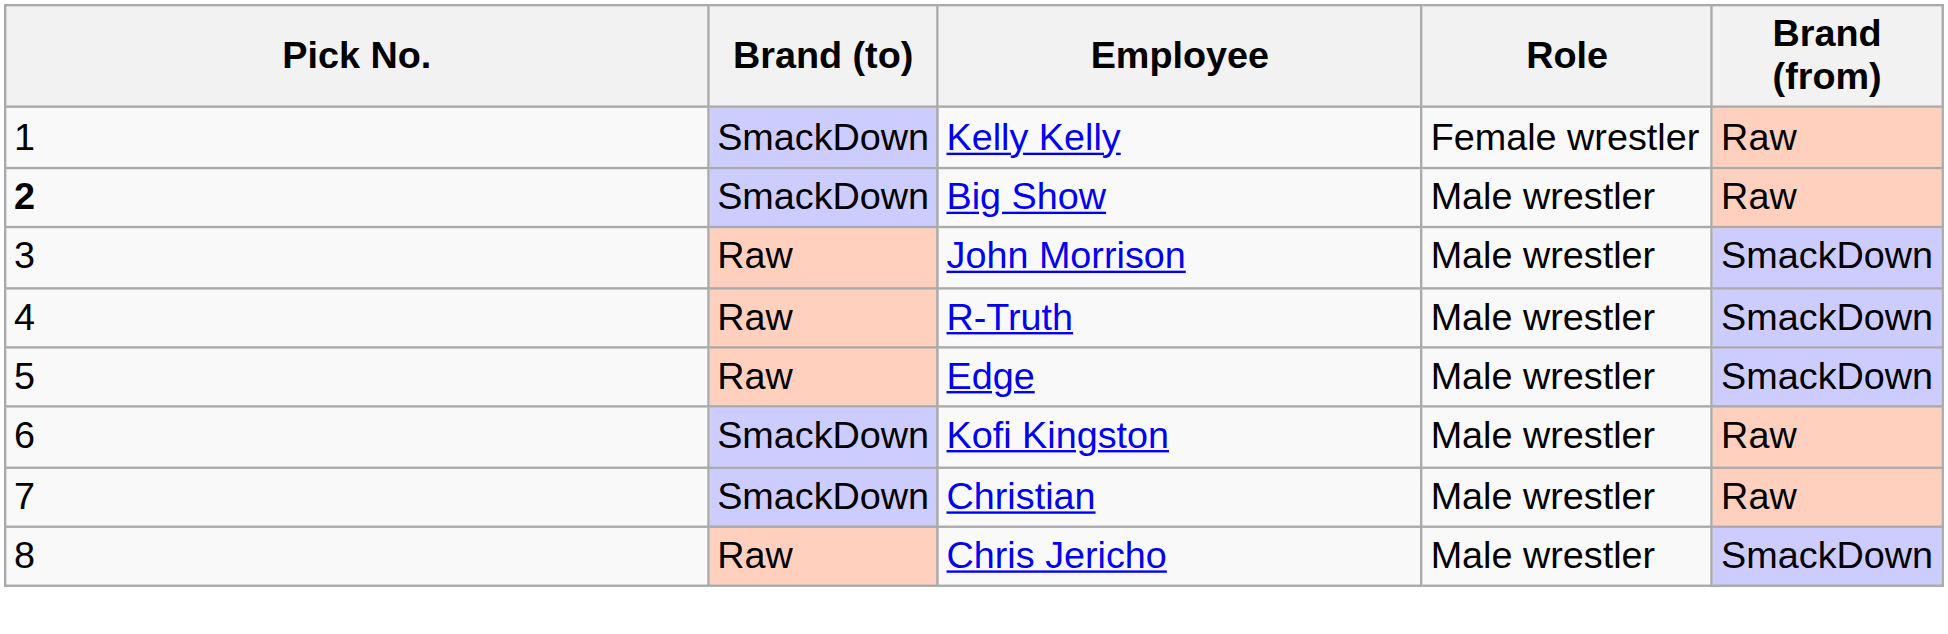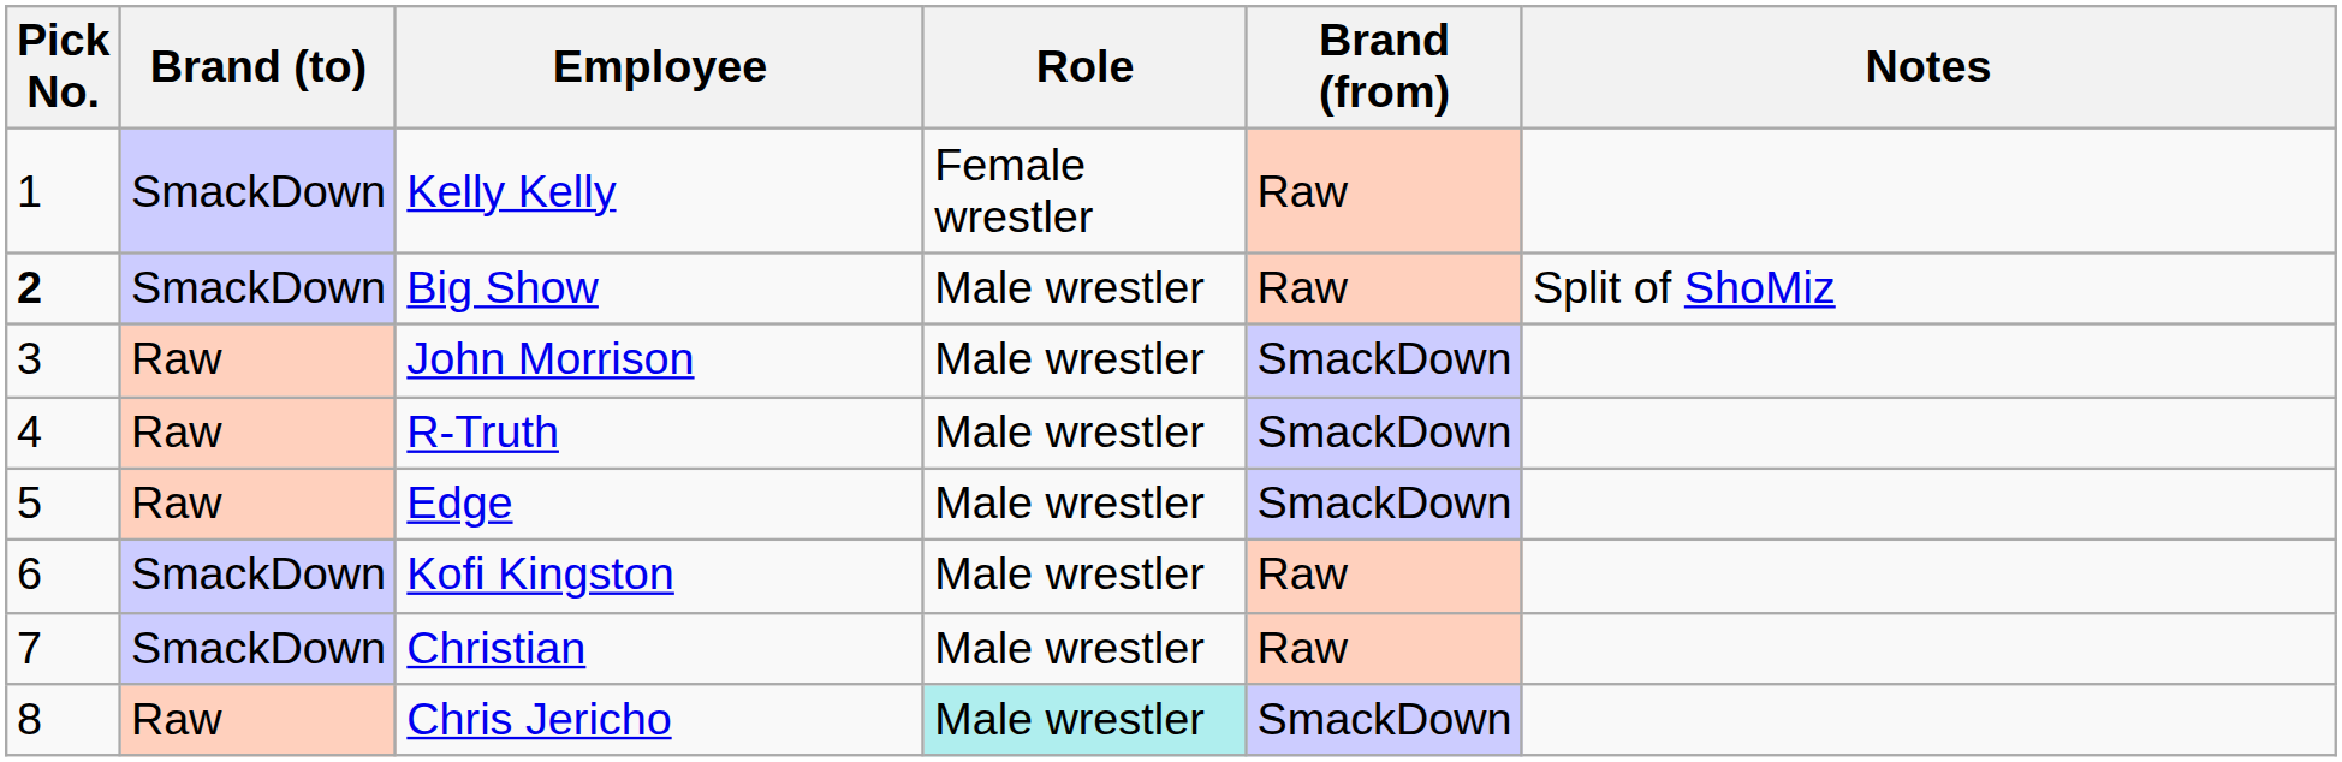+ column: Notes | Split of ShoMiz
Chris Jericho | Role: no background -> paleturquoise background
